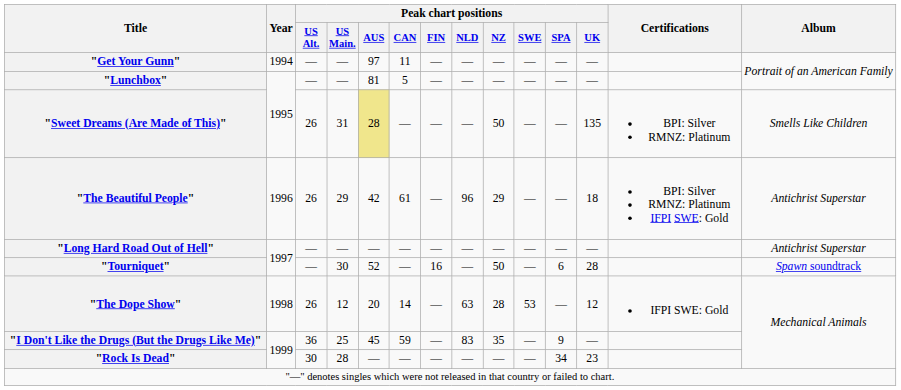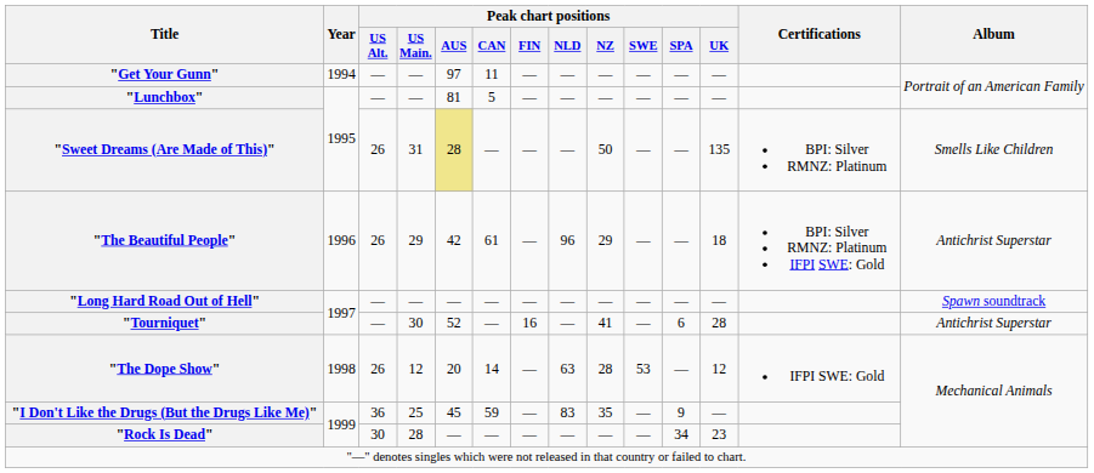"Long Hard Road Out of Hell" | Album: Antichrist Superstar -> Spawn soundtrack
"Tourniquet" | Peak chart positions / NZ: 50 -> 41
"Tourniquet" | Album: Spawn soundtrack -> Antichrist Superstar
